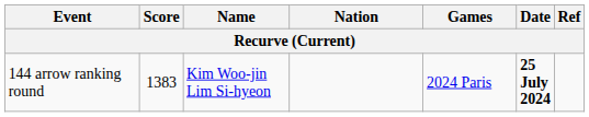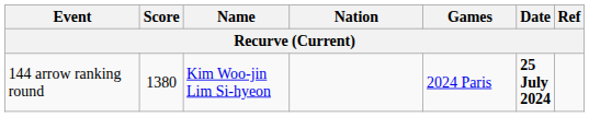144 arrow ranking round | Score: 1383 -> 1380
